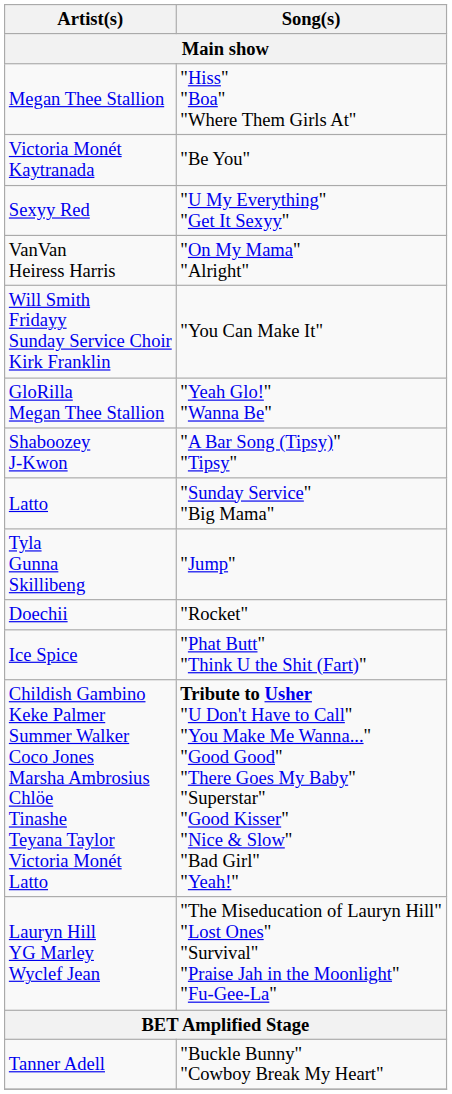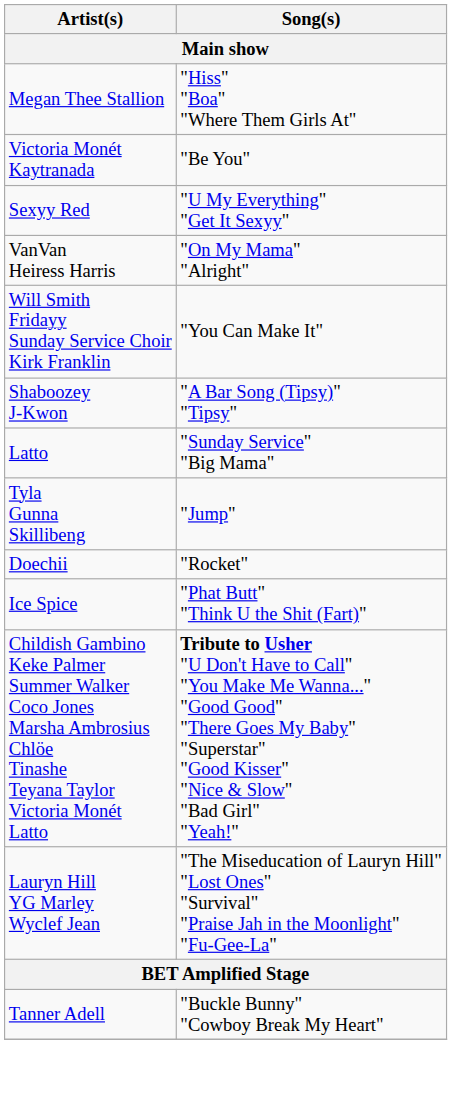- row: GloRilla Megan Thee Stallion | "Yeah Glo!" "Wanna Be"
